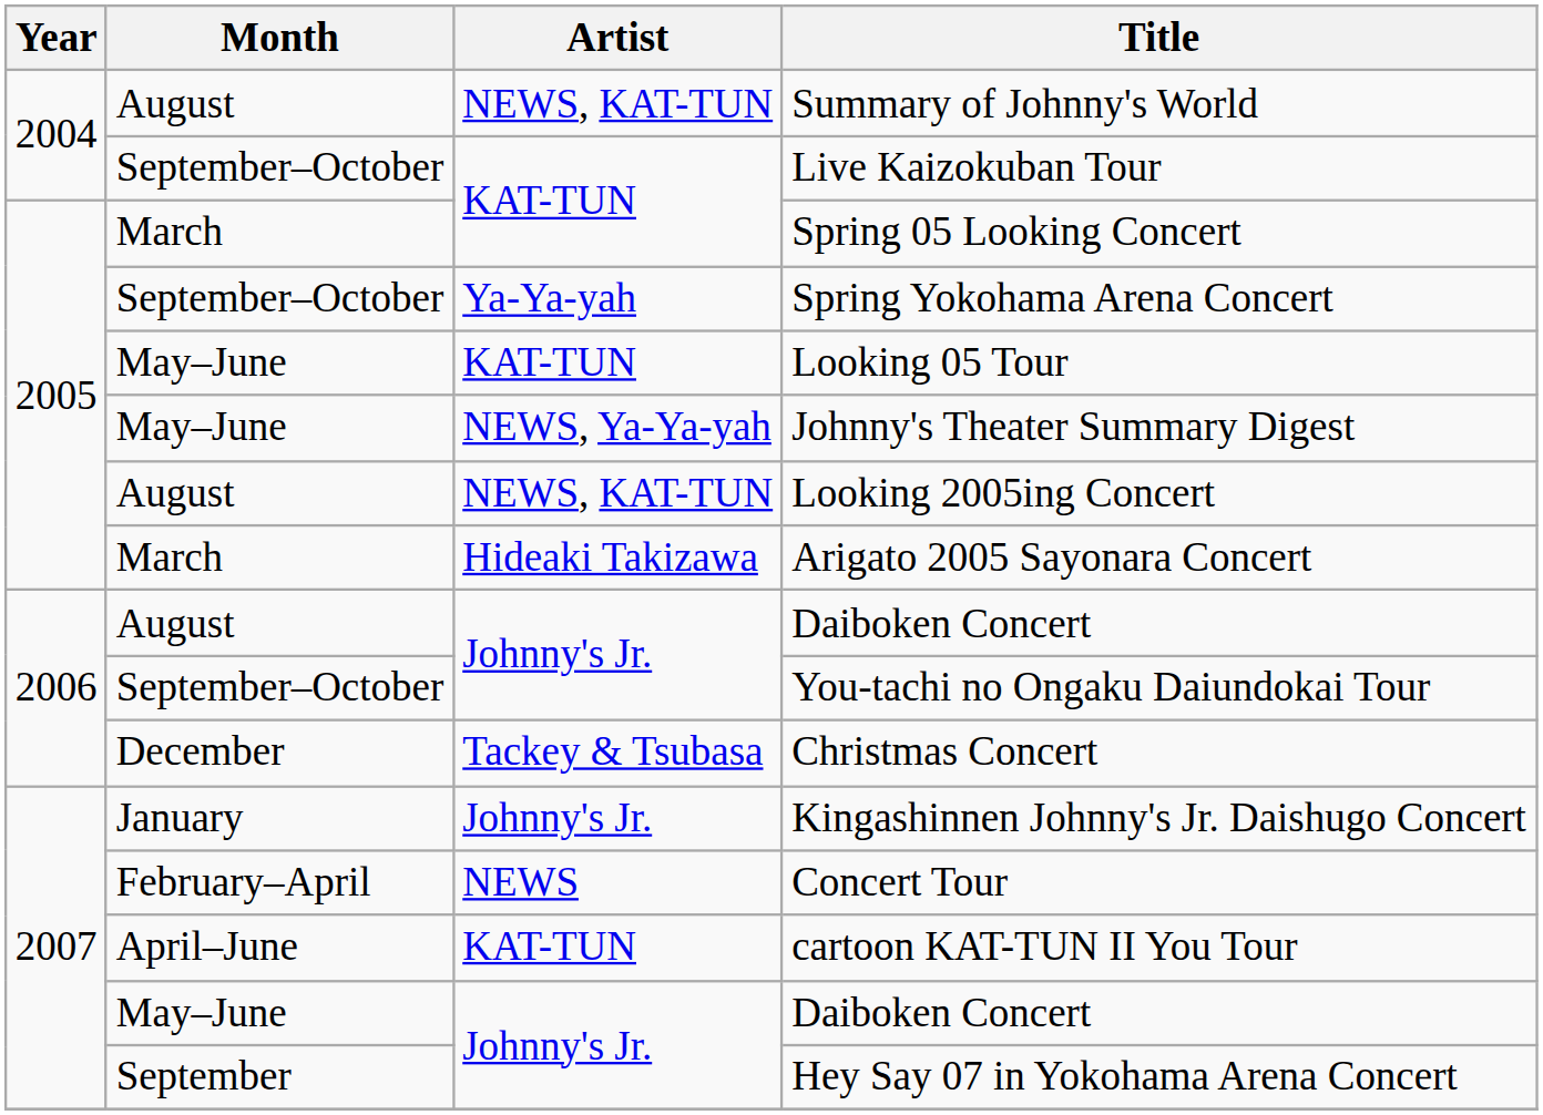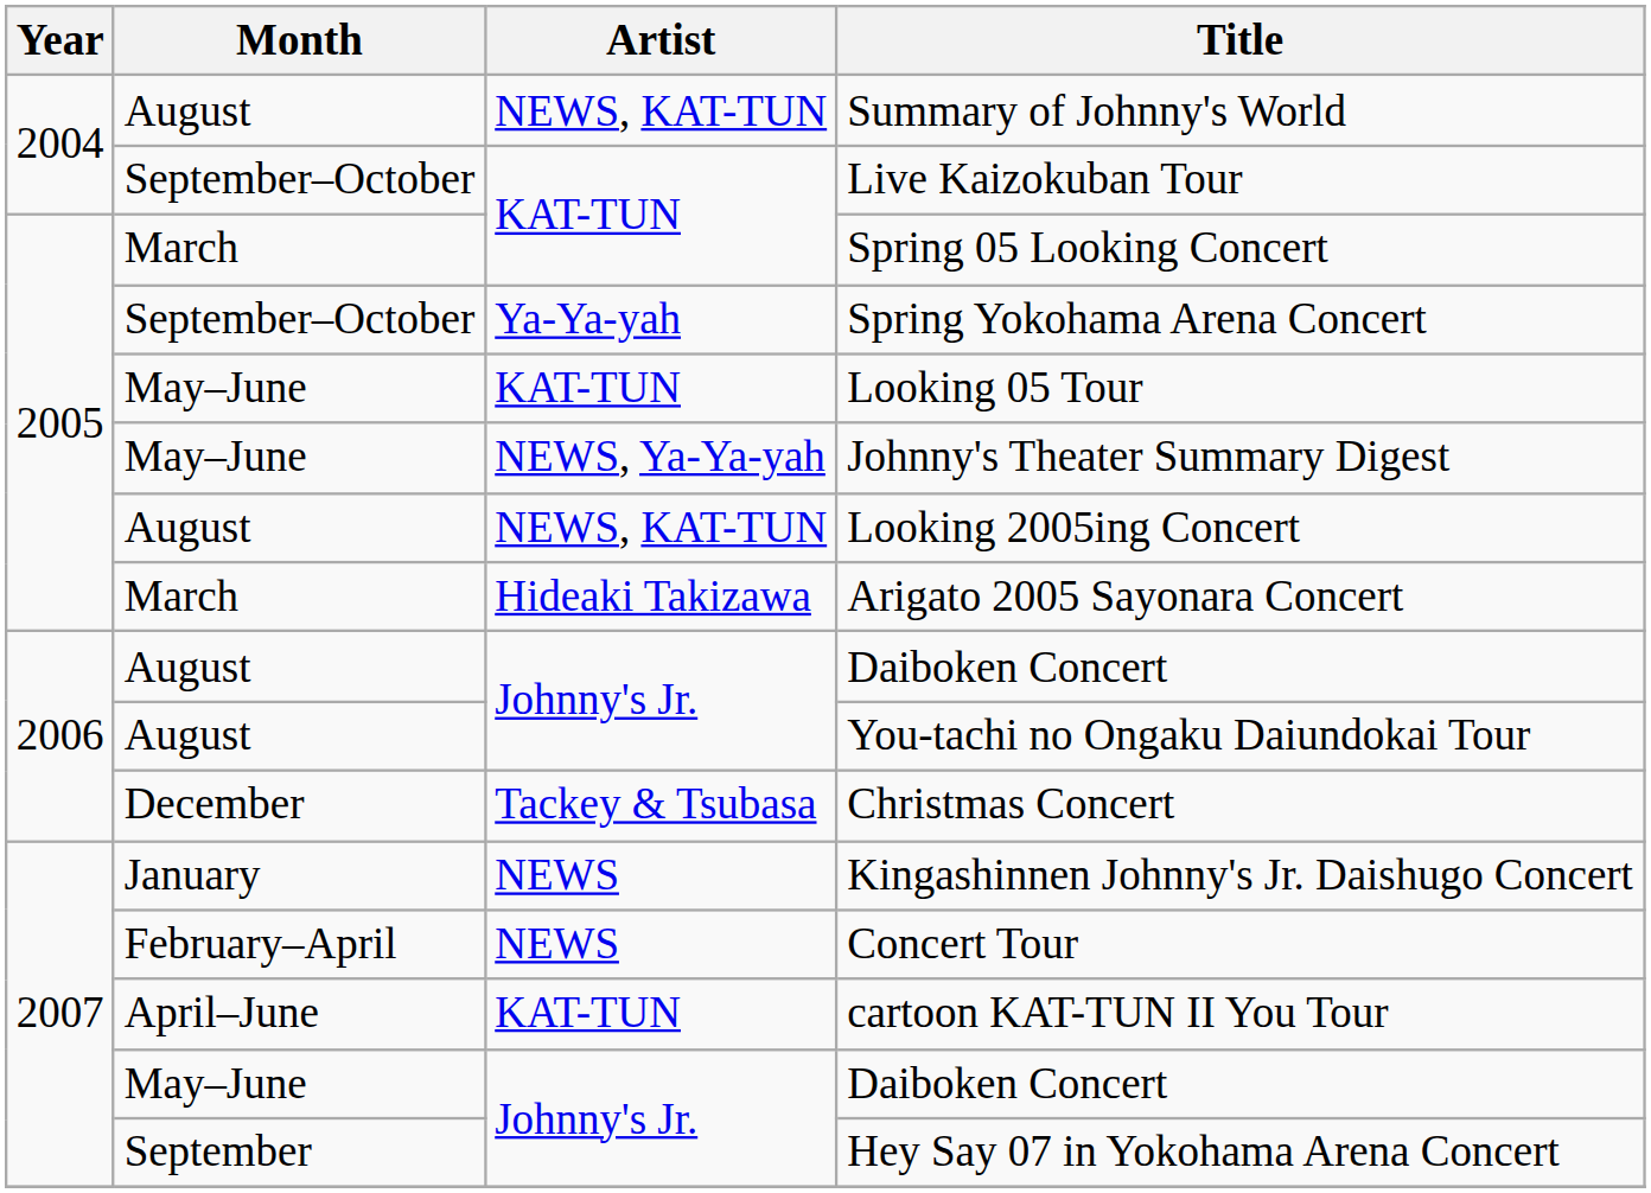You-tachi no Ongaku Daiundokai Tour | Month: September–October -> August
Kingashinnen Johnny's Jr. Daishugo Concert | Artist: Johnny's Jr. -> NEWS
